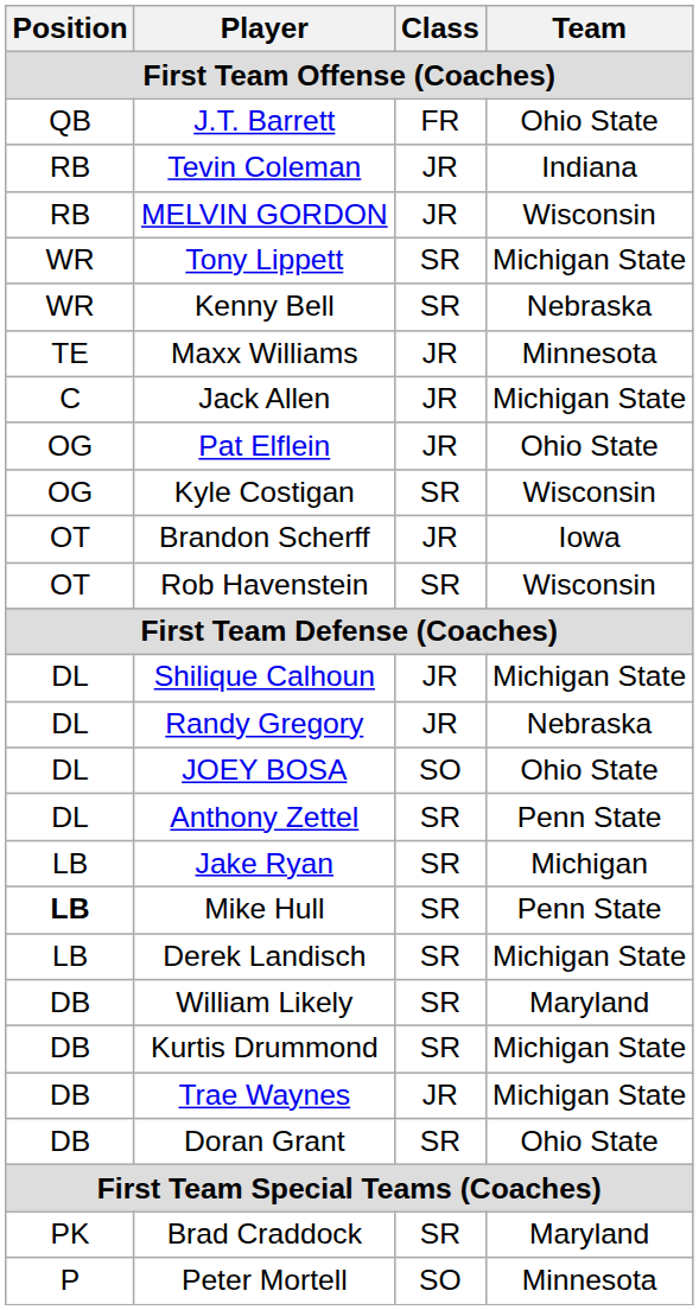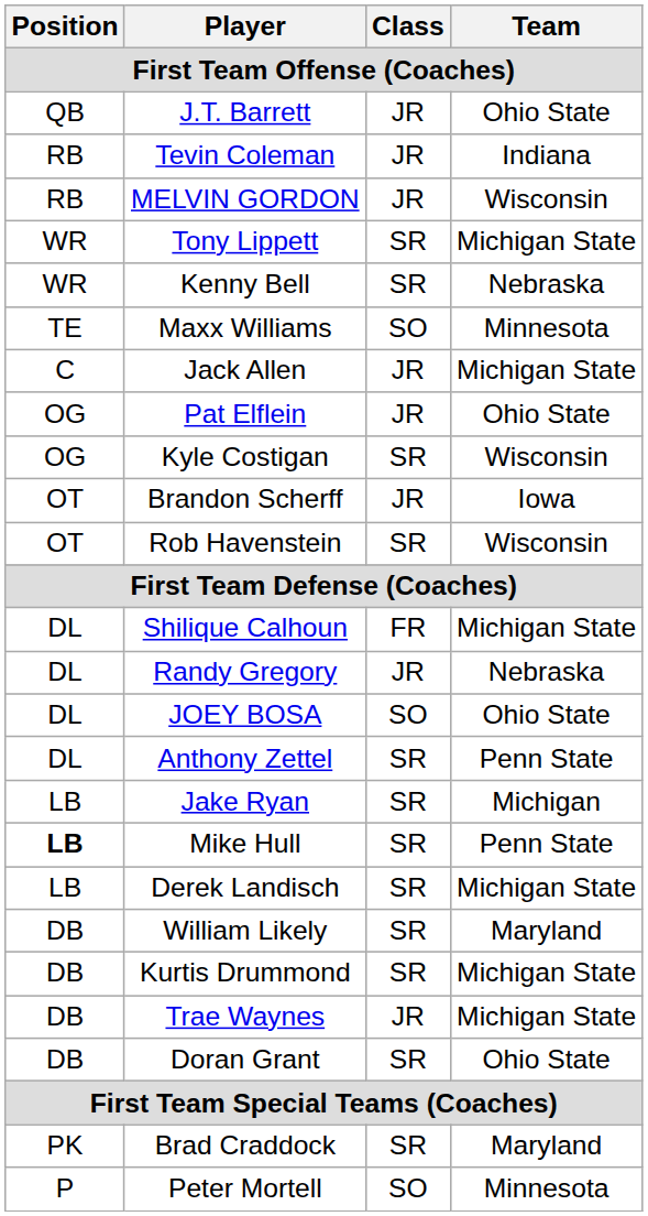J.T. Barrett | Class: FR -> JR
Maxx Williams | Class: JR -> SO
Shilique Calhoun | Class: JR -> FR
